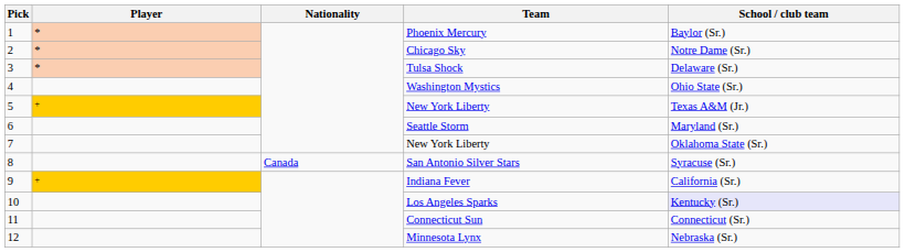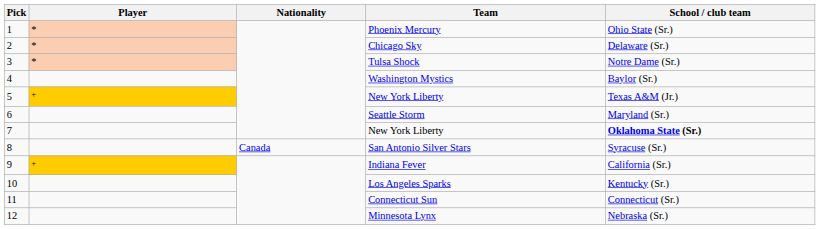Phoenix Mercury | School / club team: Baylor (Sr.) -> Ohio State (Sr.)
Chicago Sky | School / club team: Notre Dame (Sr.) -> Delaware (Sr.)
Tulsa Shock | School / club team: Delaware (Sr.) -> Notre Dame (Sr.)
Washington Mystics | School / club team: Ohio State (Sr.) -> Baylor (Sr.)
7 / New York Liberty | School / club team: normal -> bold
Los Angeles Sparks | School / club team: lavender background -> no background
